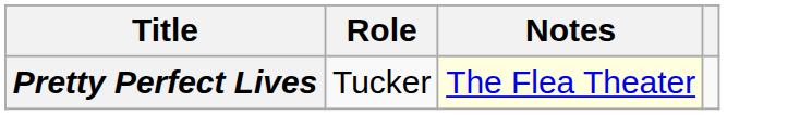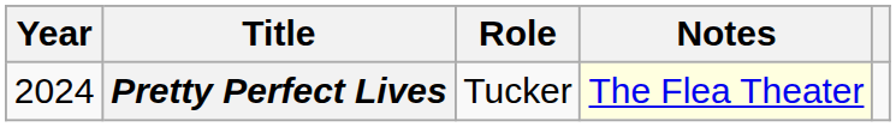+ column: Year | 2024
